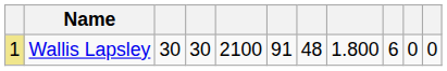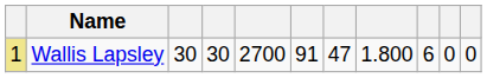Wallis Lapsley | column 5: 2100 -> 2700
Wallis Lapsley | column 7: 48 -> 47
